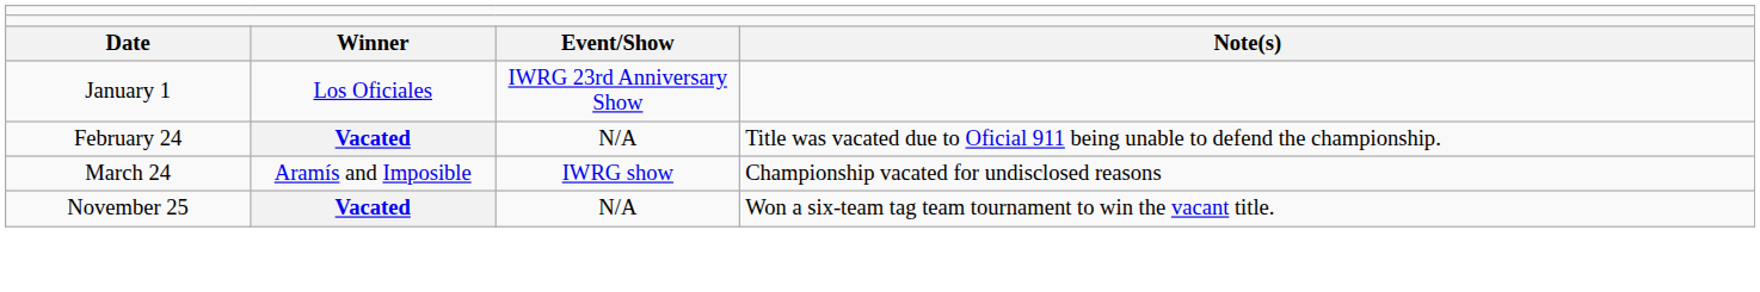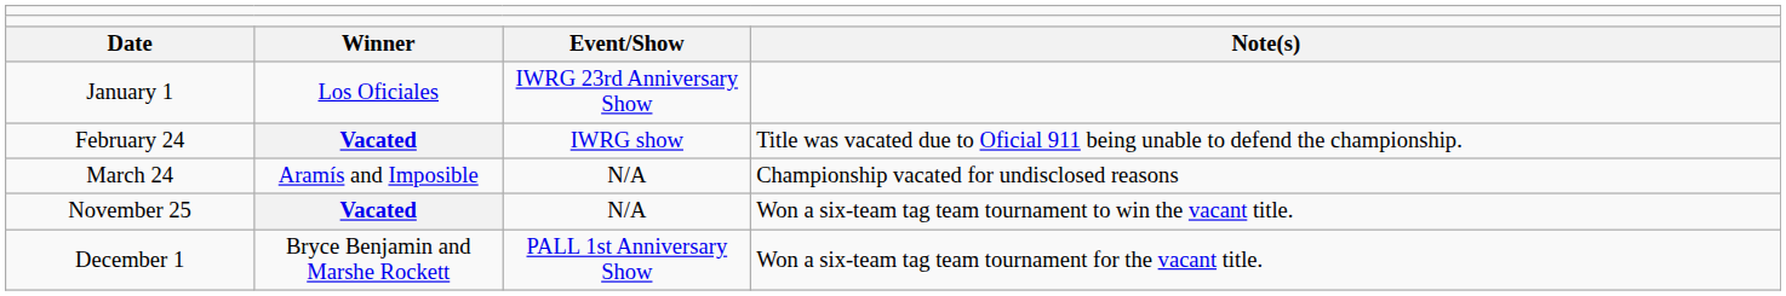February 24 | column 3: N/A -> IWRG show
March 24 | column 3: IWRG show -> N/A
+ row: December 1 | Bryce Benjamin and Marshe Rockett | PALL 1st Anniversary Show | Won a six-team tag team tournament for the vacant title.
